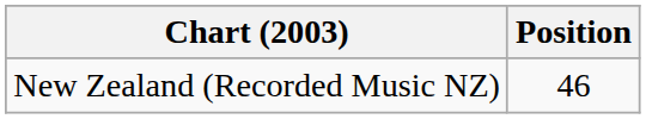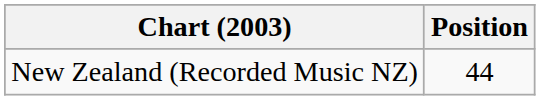New Zealand (Recorded Music NZ) | Position: 46 -> 44
